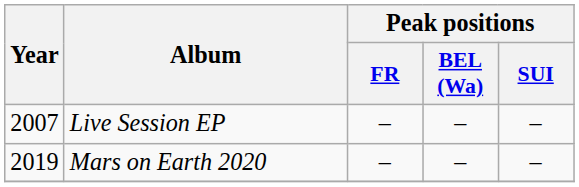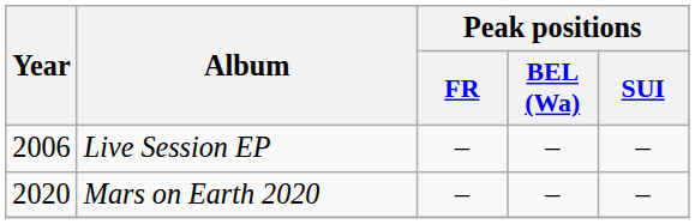Live Session EP | Year: 2007 -> 2006
Mars on Earth 2020 | Year: 2019 -> 2020
